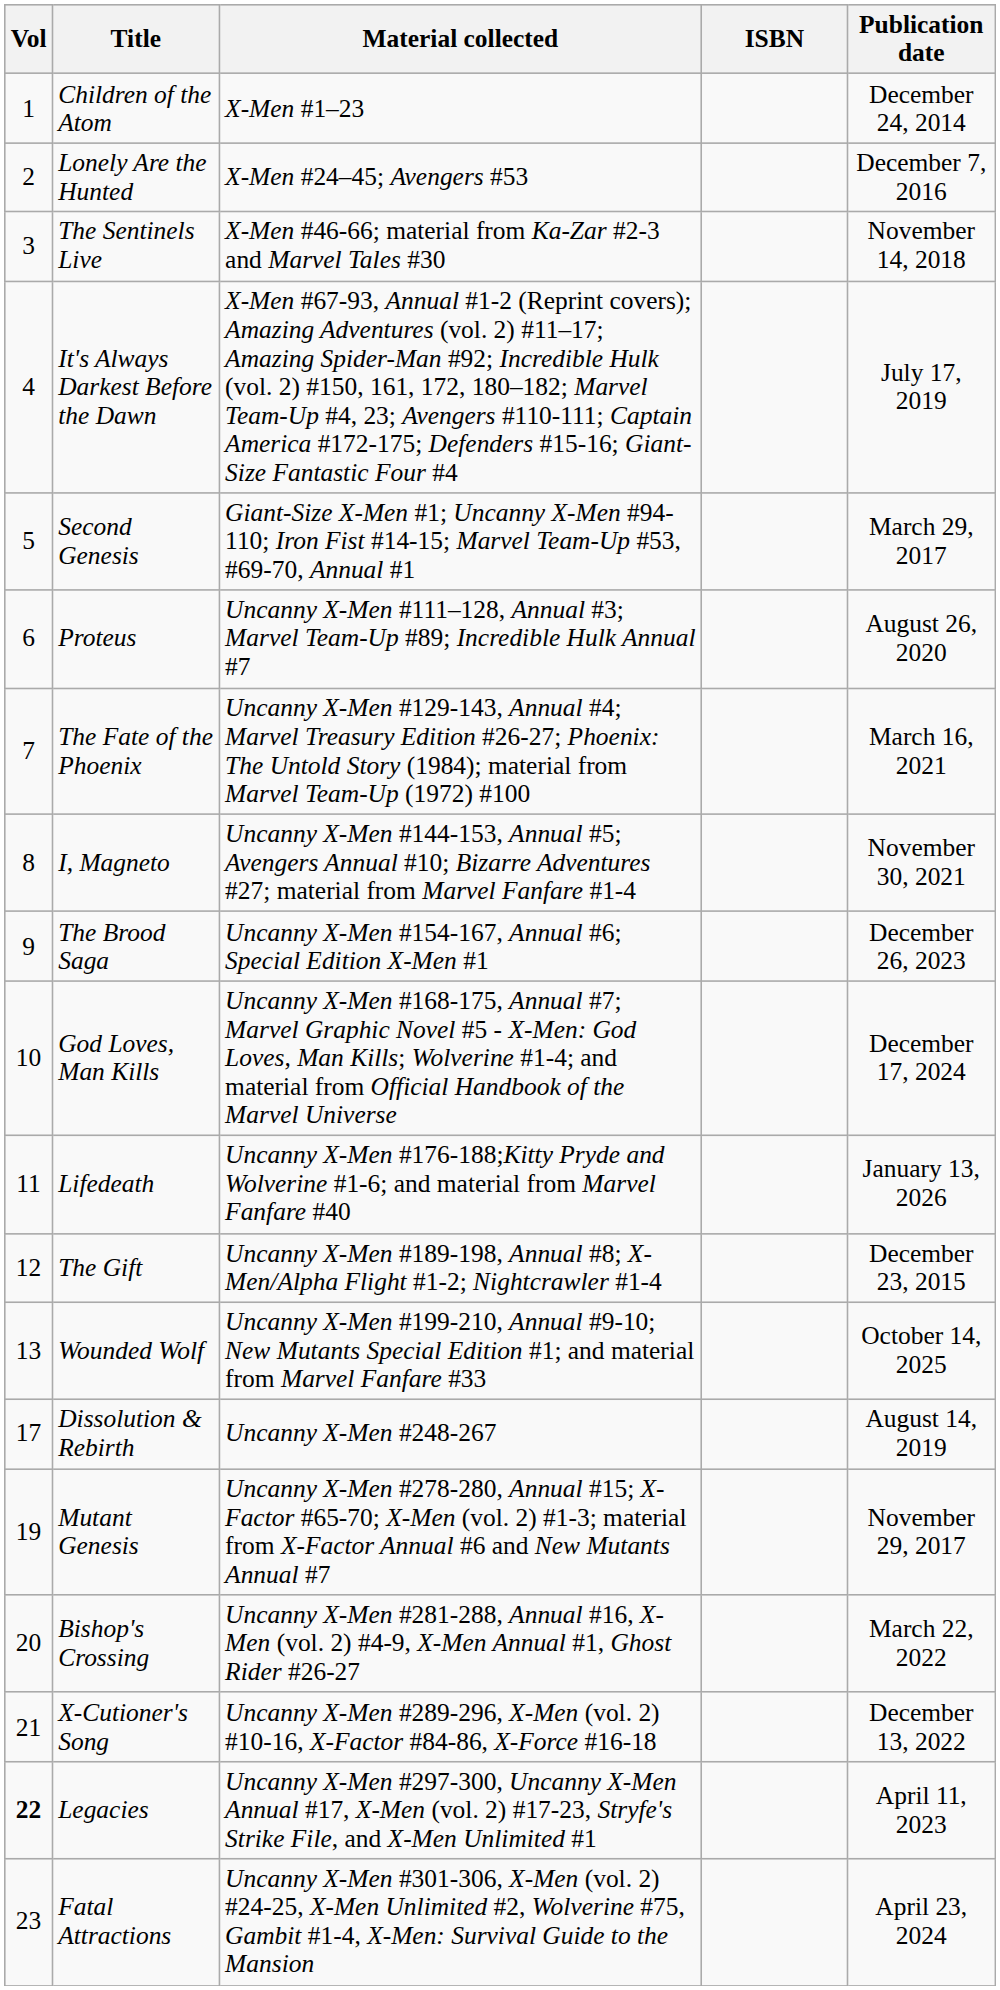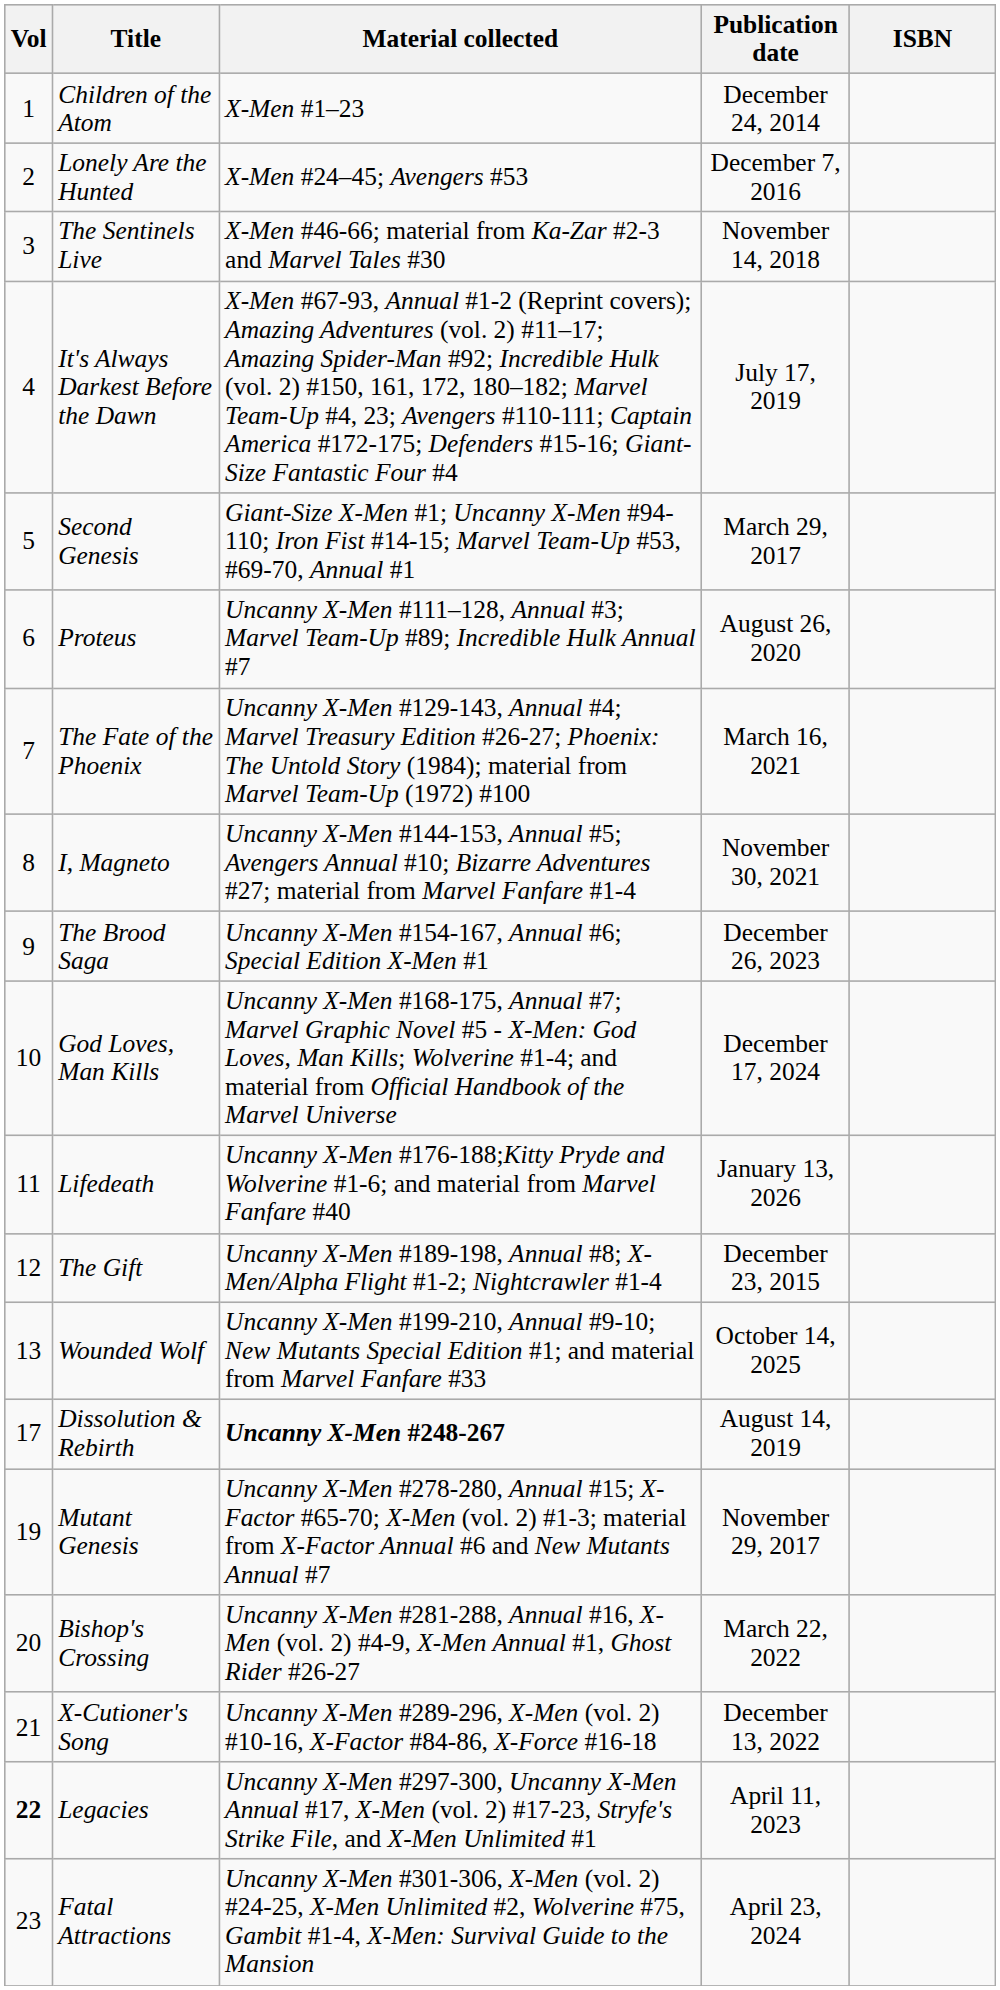columns swapped: Publication date <-> ISBN
Dissolution & Rebirth | Material collected: normal -> bold
